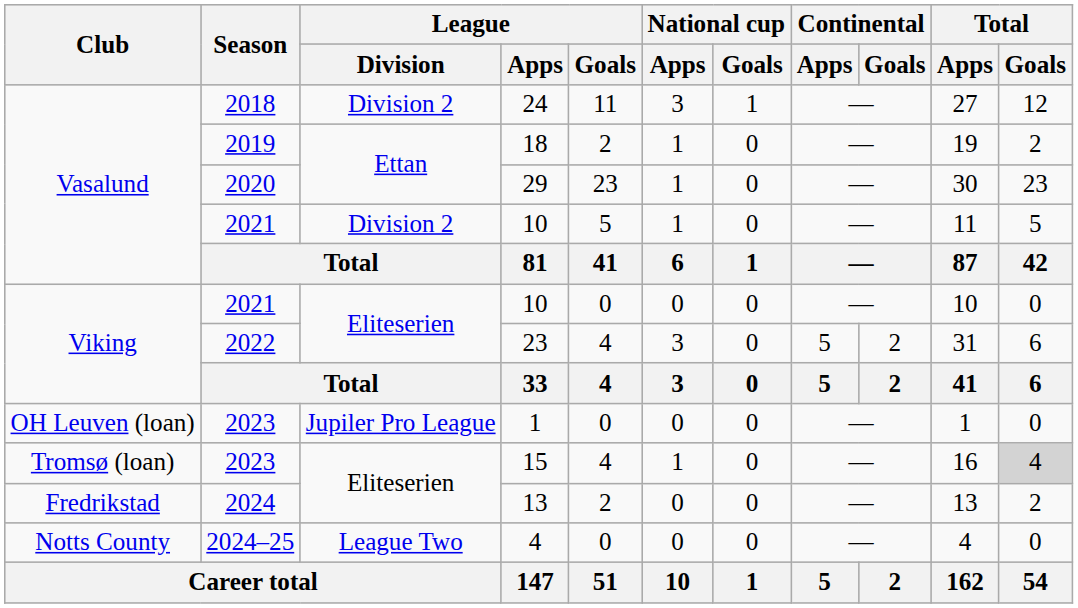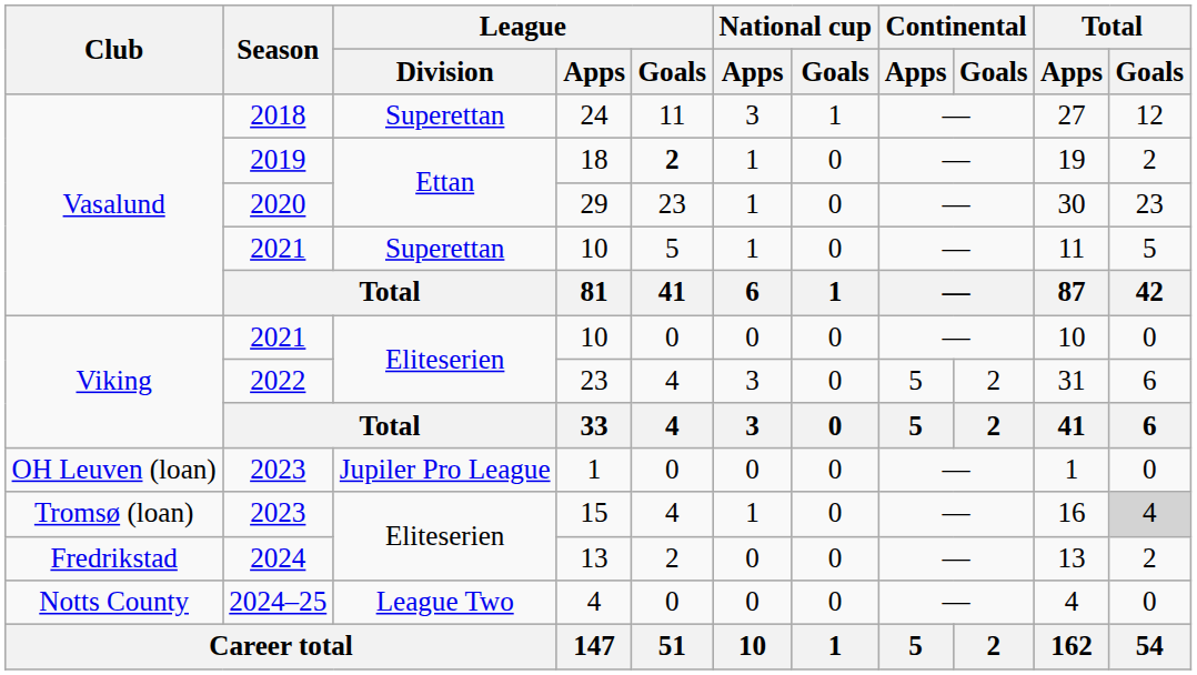24 | League / Division: Division 2 -> Superettan
18 | League / Goals: normal -> bold
Vasalund / 10 | League / Division: Division 2 -> Superettan
